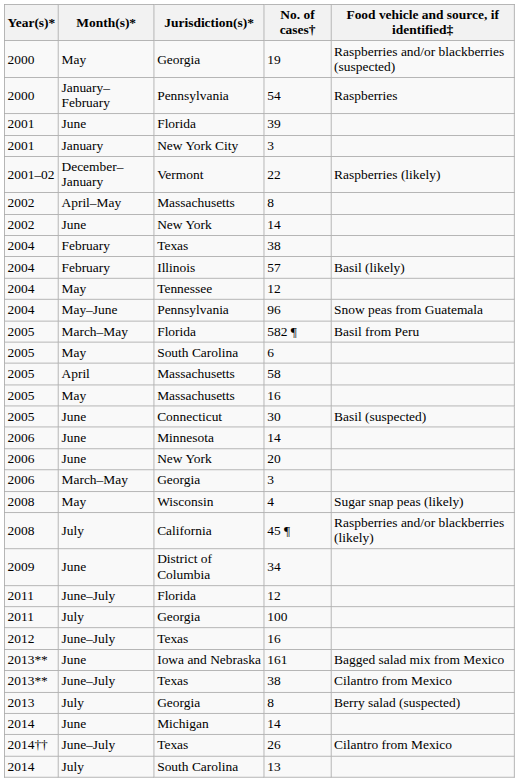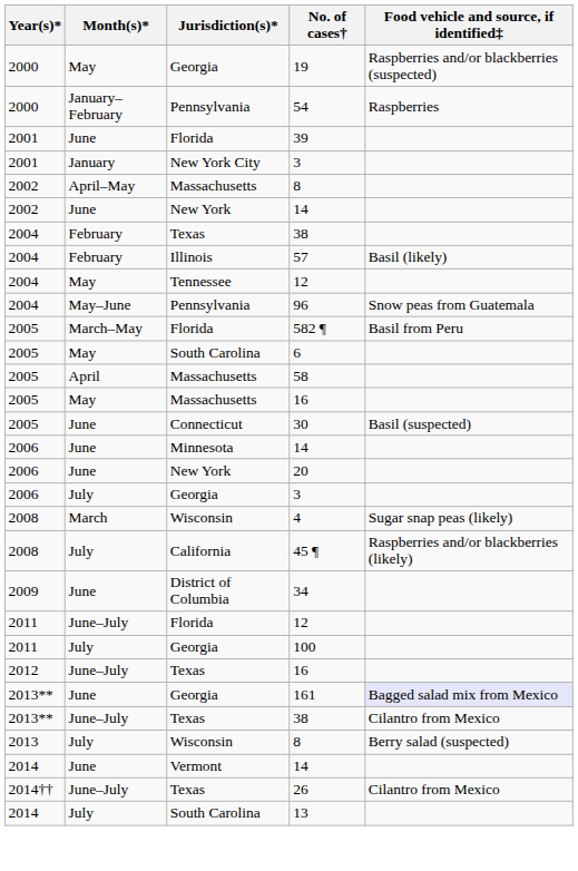- row: 2001–02 | December–January | Vermont | 22 | Raspberries (likely)
2006 / 3 | Month(s)*: March–May -> July
4 | Month(s)*: May -> March
161 | Jurisdiction(s)*: Iowa and Nebraska -> Georgia
161 | Food vehicle and source, if identified‡: no background -> lavender background
2013 / 8 | Jurisdiction(s)*: Georgia -> Wisconsin
2014 / 14 | Jurisdiction(s)*: Michigan -> Vermont
